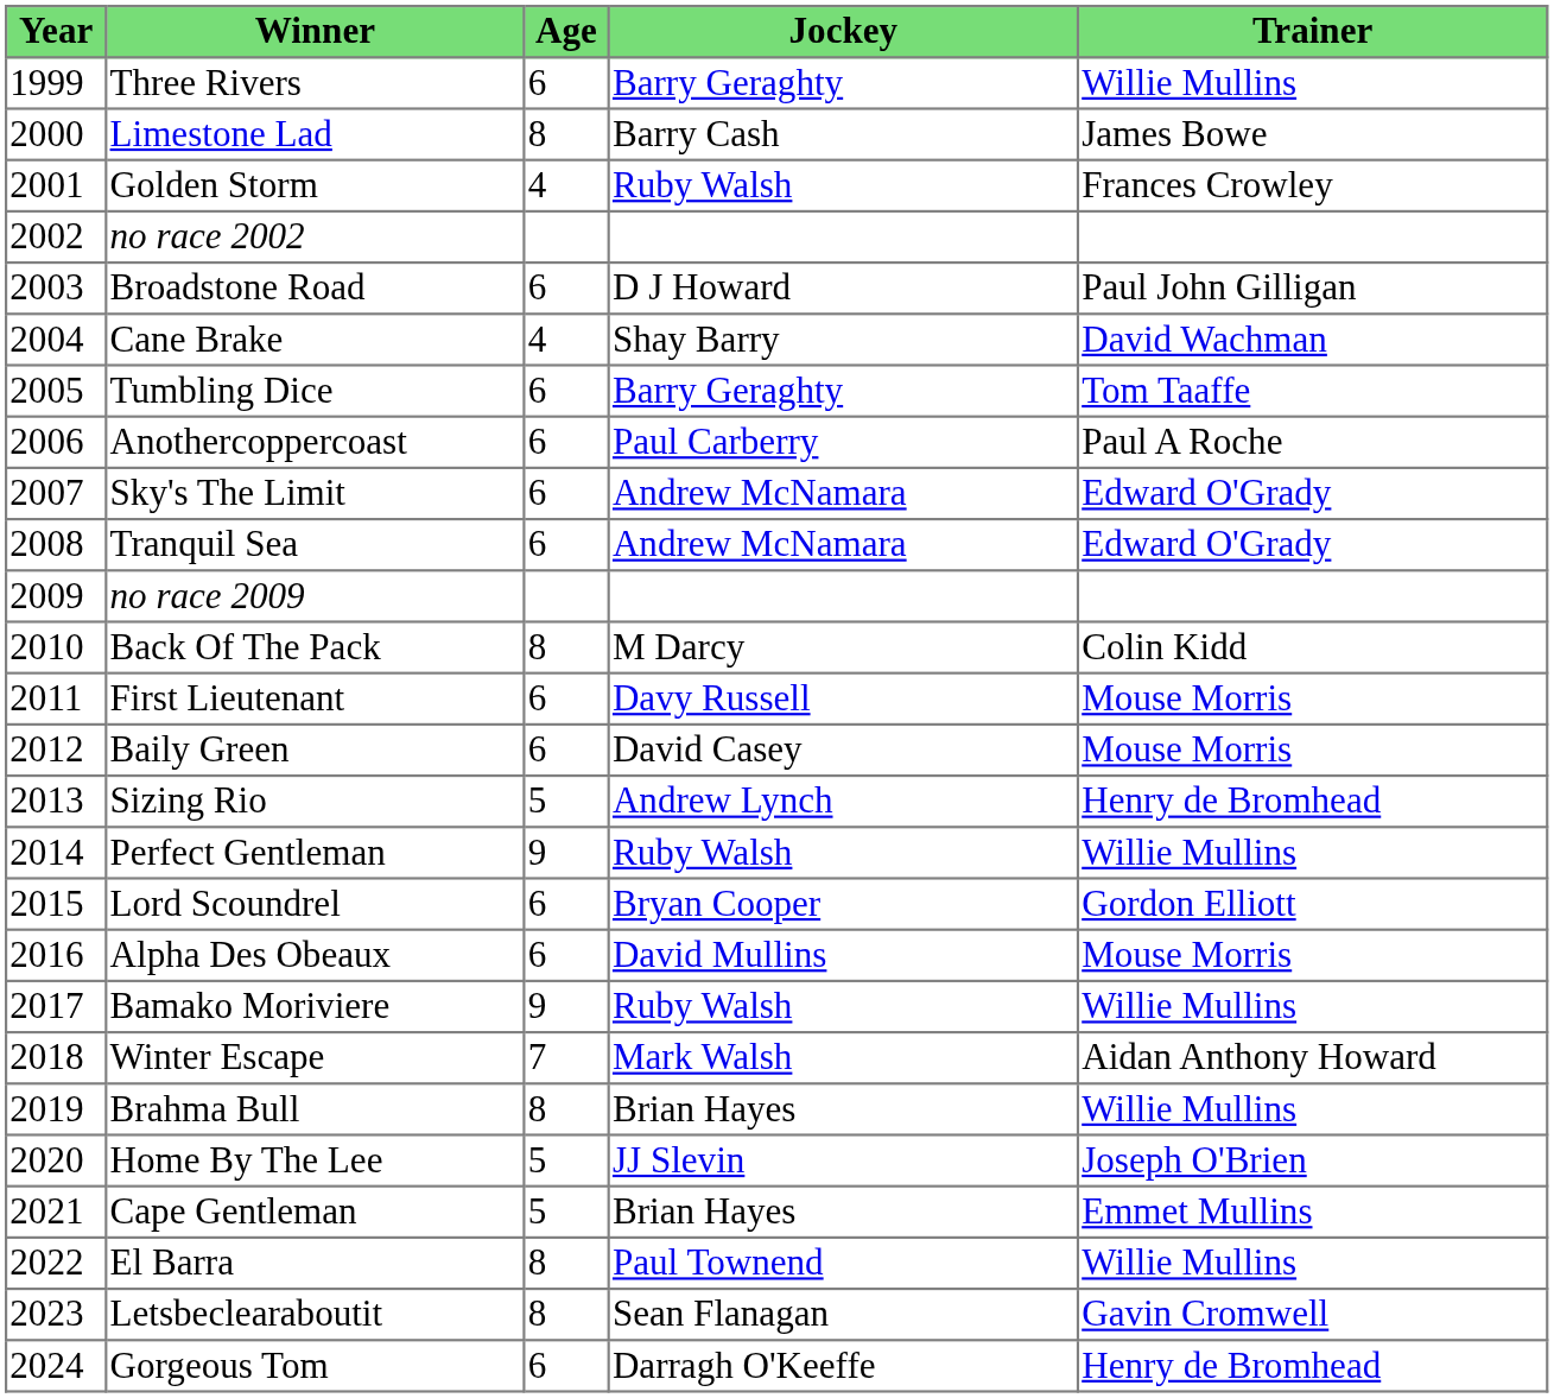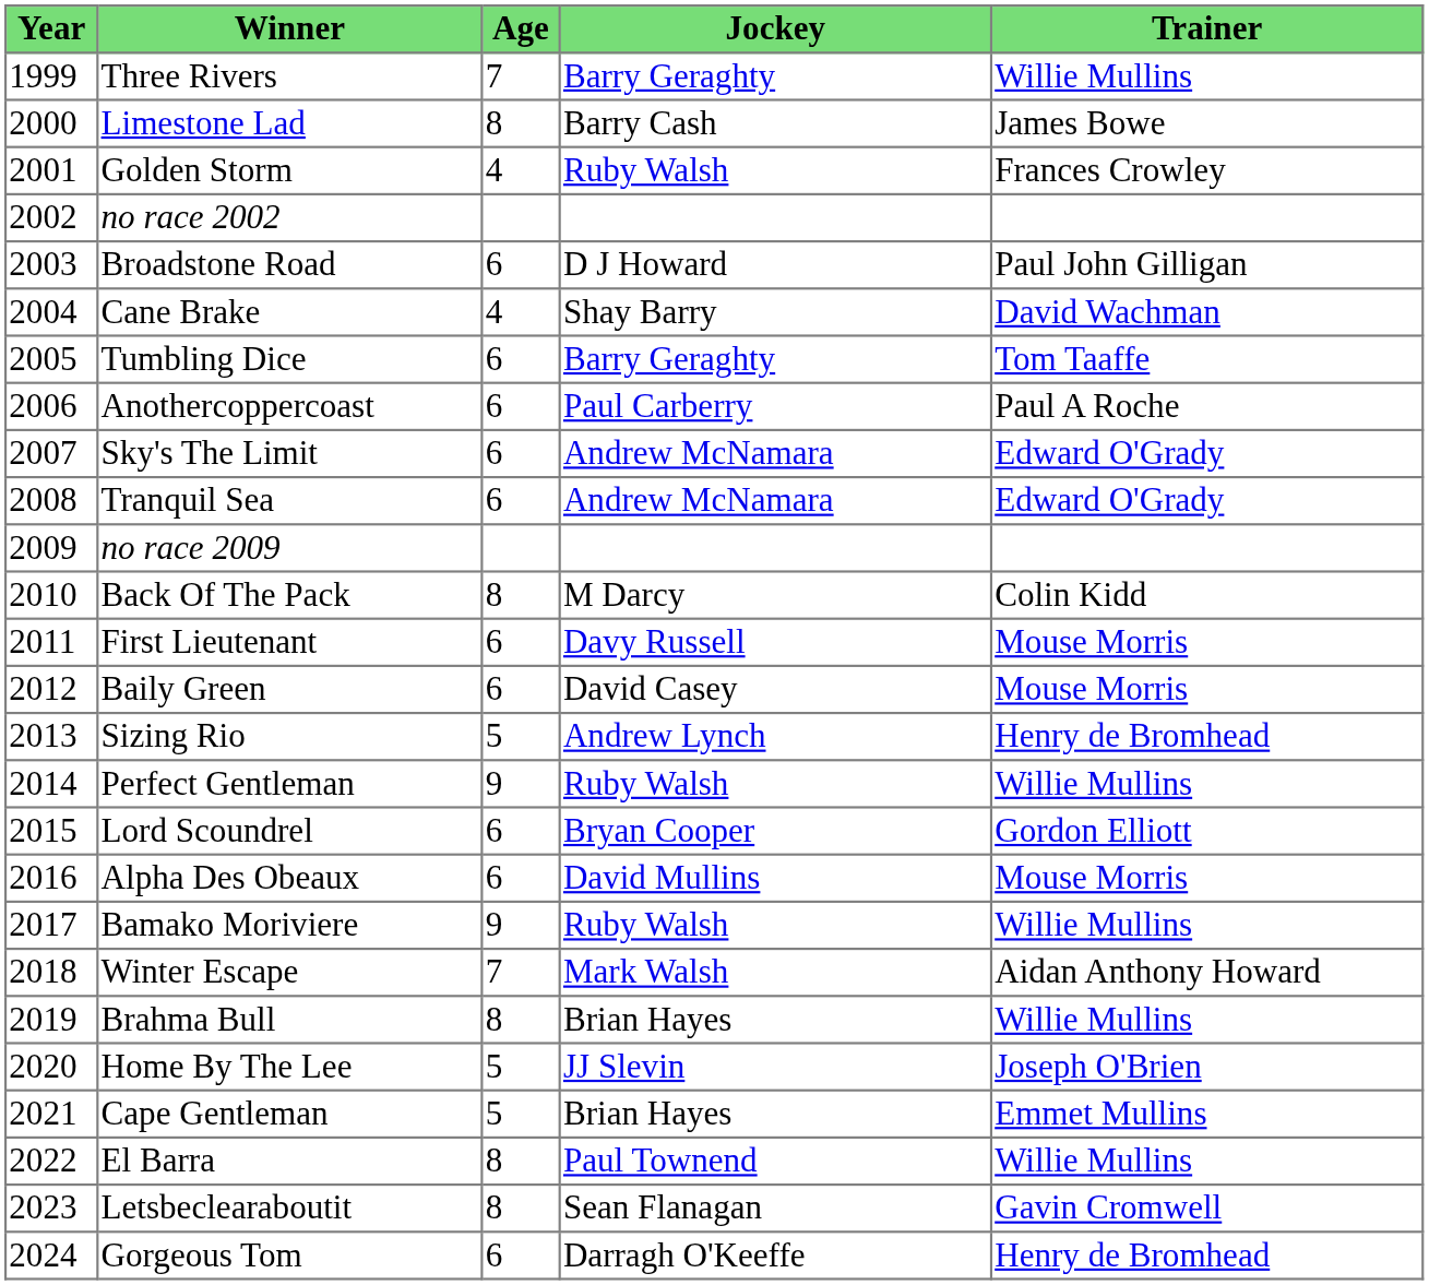Three Rivers | Age: 6 -> 7
